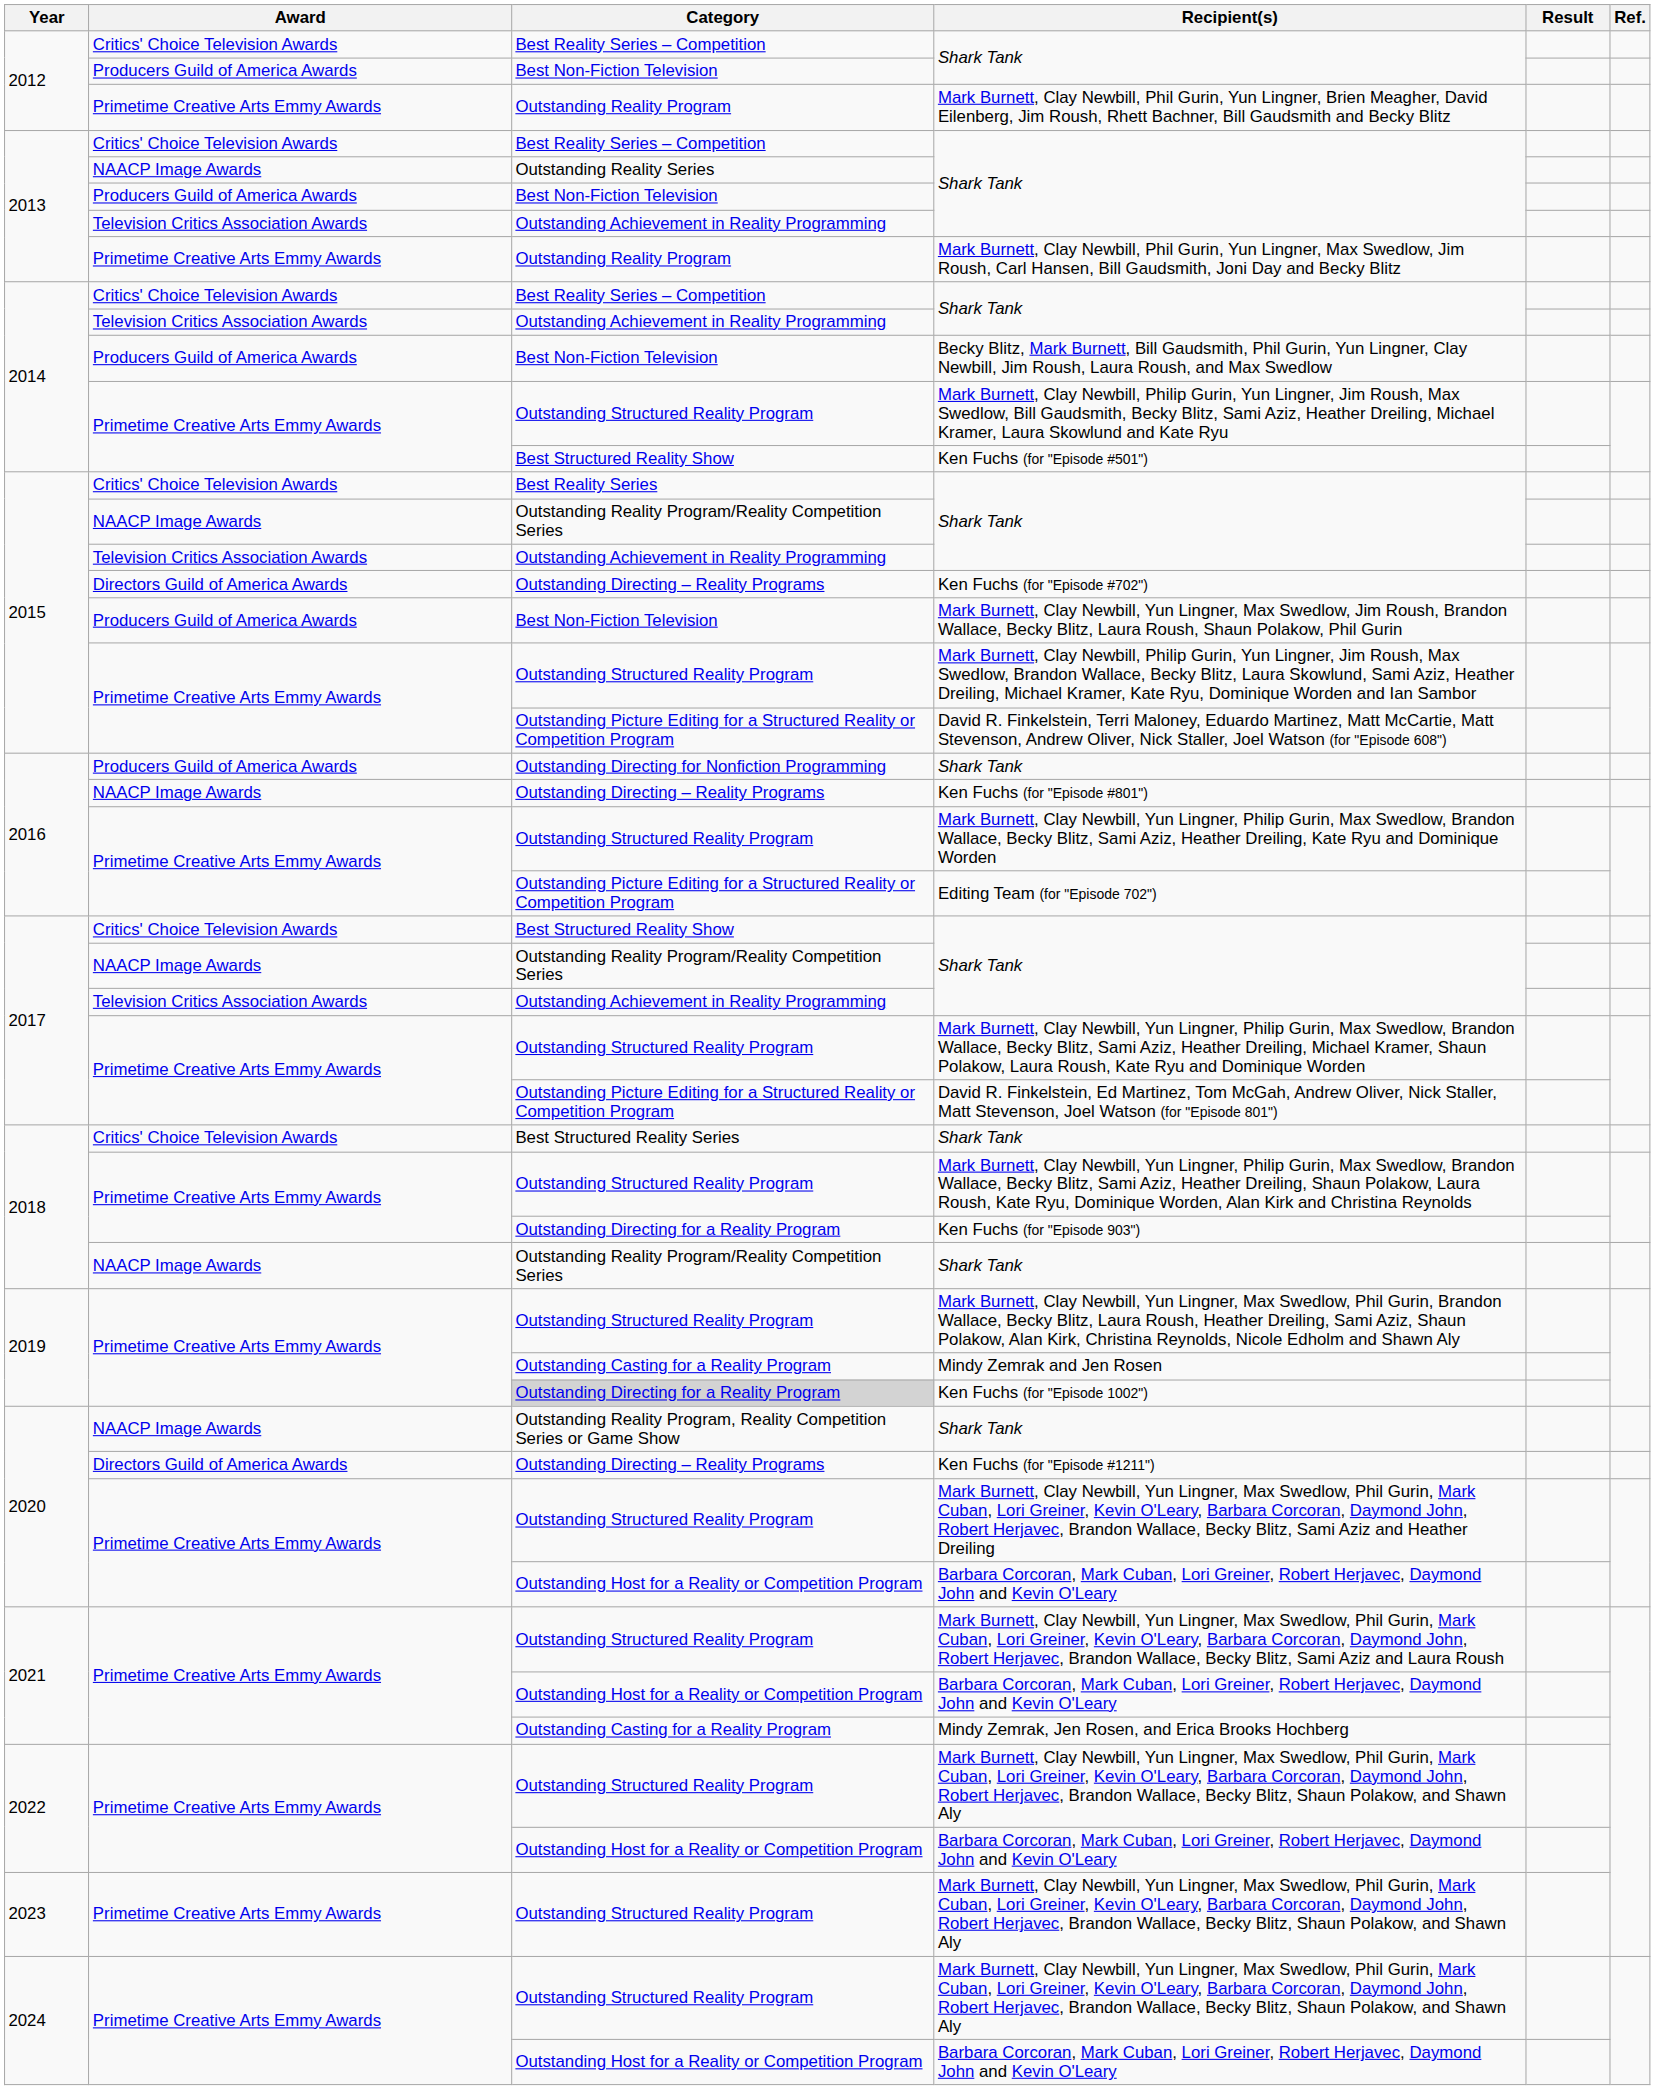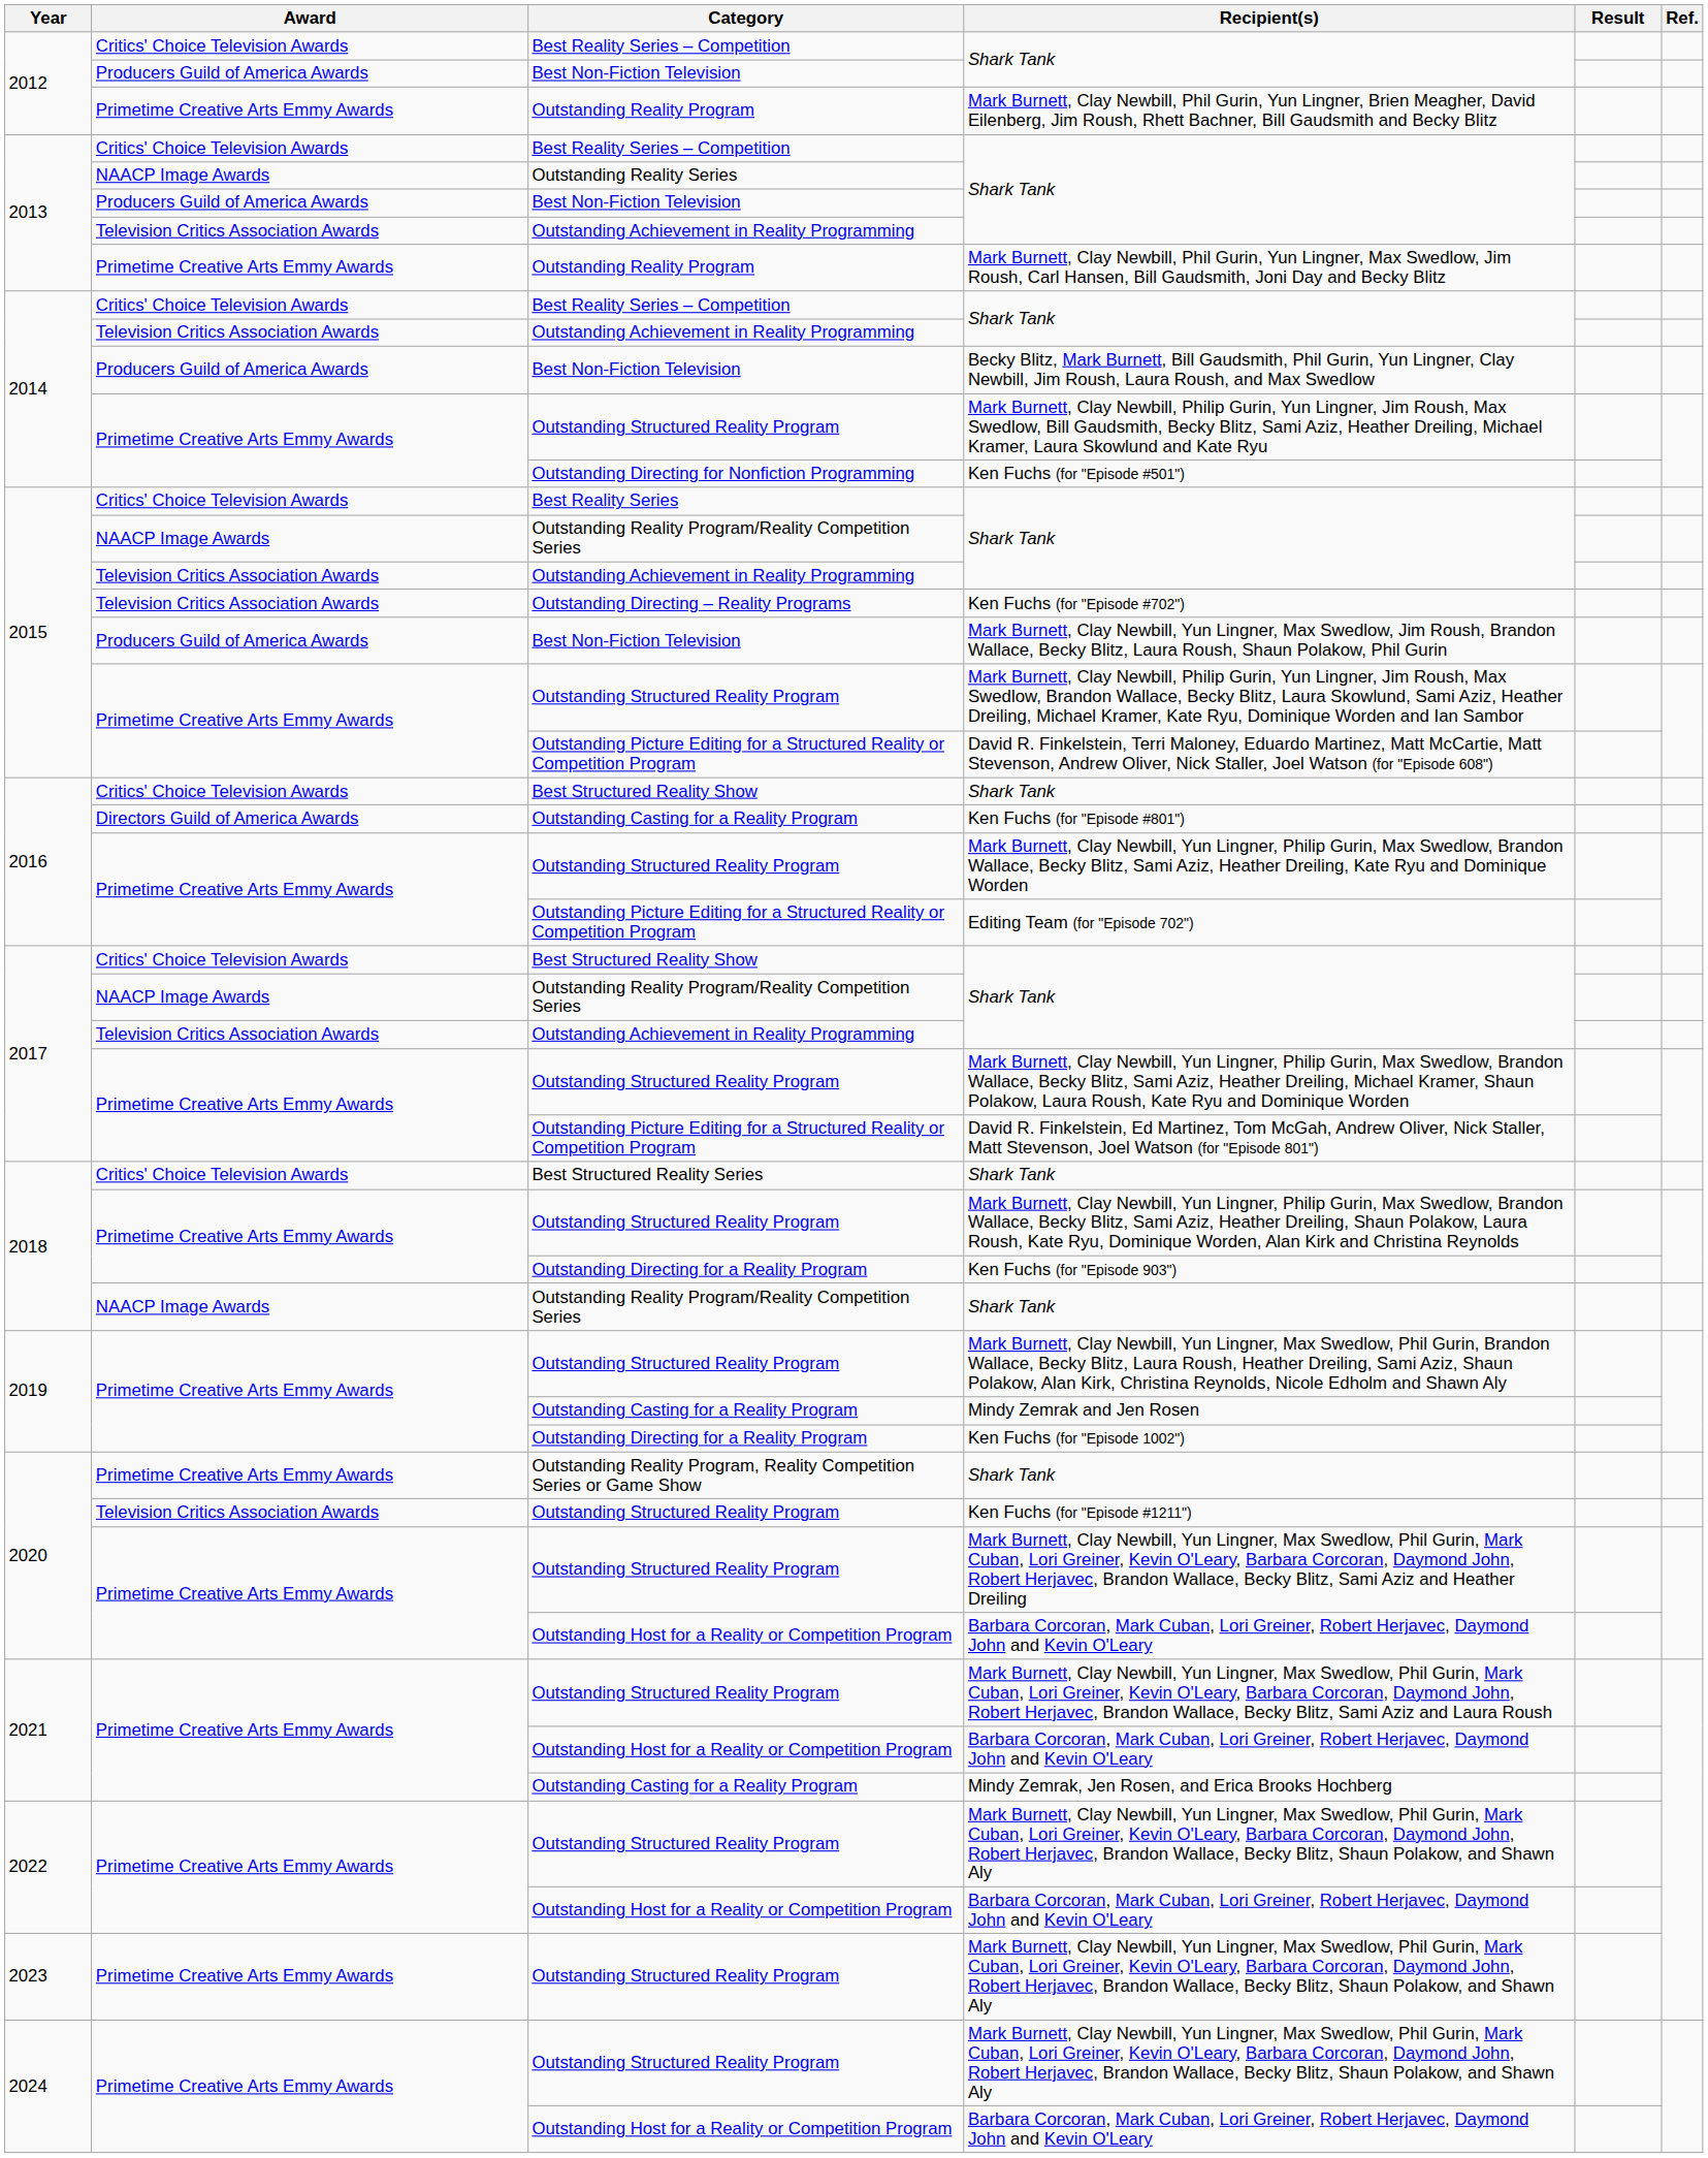Ken Fuchs (for "Episode #501") | Category: Best Structured Reality Show -> Outstanding Directing for Nonfiction Programming
Ken Fuchs (for "Episode #702") | Award: Directors Guild of America Awards -> Television Critics Association Awards
2016 / Shark Tank | Award: Producers Guild of America Awards -> Critics' Choice Television Awards
2016 / Shark Tank | Category: Outstanding Directing for Nonfiction Programming -> Best Structured Reality Show
Ken Fuchs (for "Episode #801") | Award: NAACP Image Awards -> Directors Guild of America Awards
Ken Fuchs (for "Episode #801") | Category: Outstanding Directing – Reality Programs -> Outstanding Casting for a Reality Program
Ken Fuchs (for "Episode 1002") | Category: lightgrey background -> no background
2020 / Shark Tank | Award: NAACP Image Awards -> Primetime Creative Arts Emmy Awards
Ken Fuchs (for "Episode #1211") | Award: Directors Guild of America Awards -> Television Critics Association Awards
Ken Fuchs (for "Episode #1211") | Category: Outstanding Directing – Reality Programs -> Outstanding Structured Reality Program
